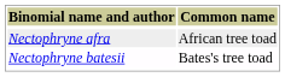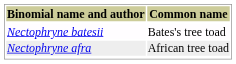rows swapped: Nectophryne afra <-> Nectophryne batesii
